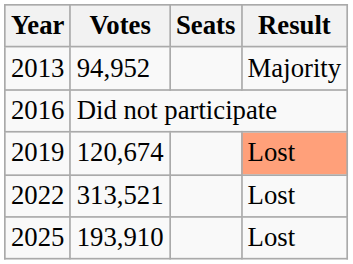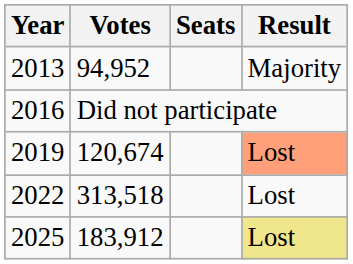2022 | Votes: 313,521 -> 313,518
2025 | Votes: 193,910 -> 183,912
2025 | Result: no background -> khaki background
